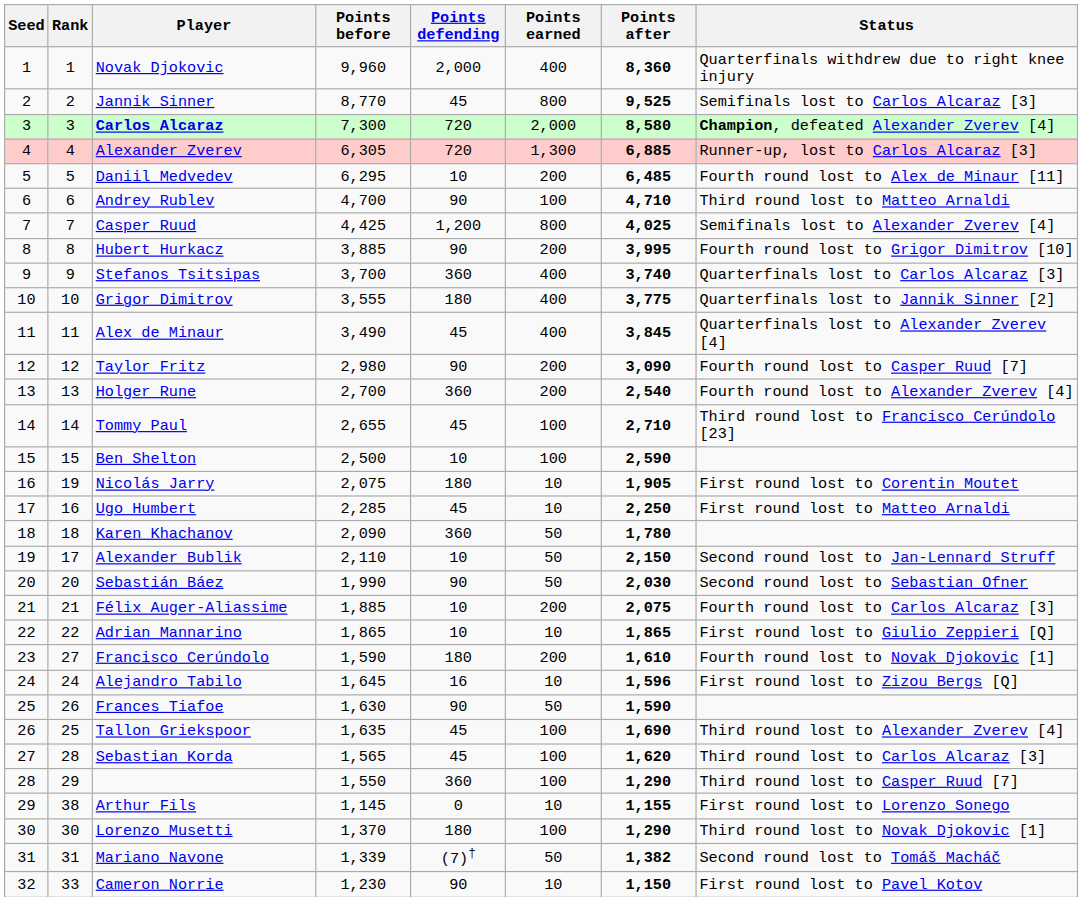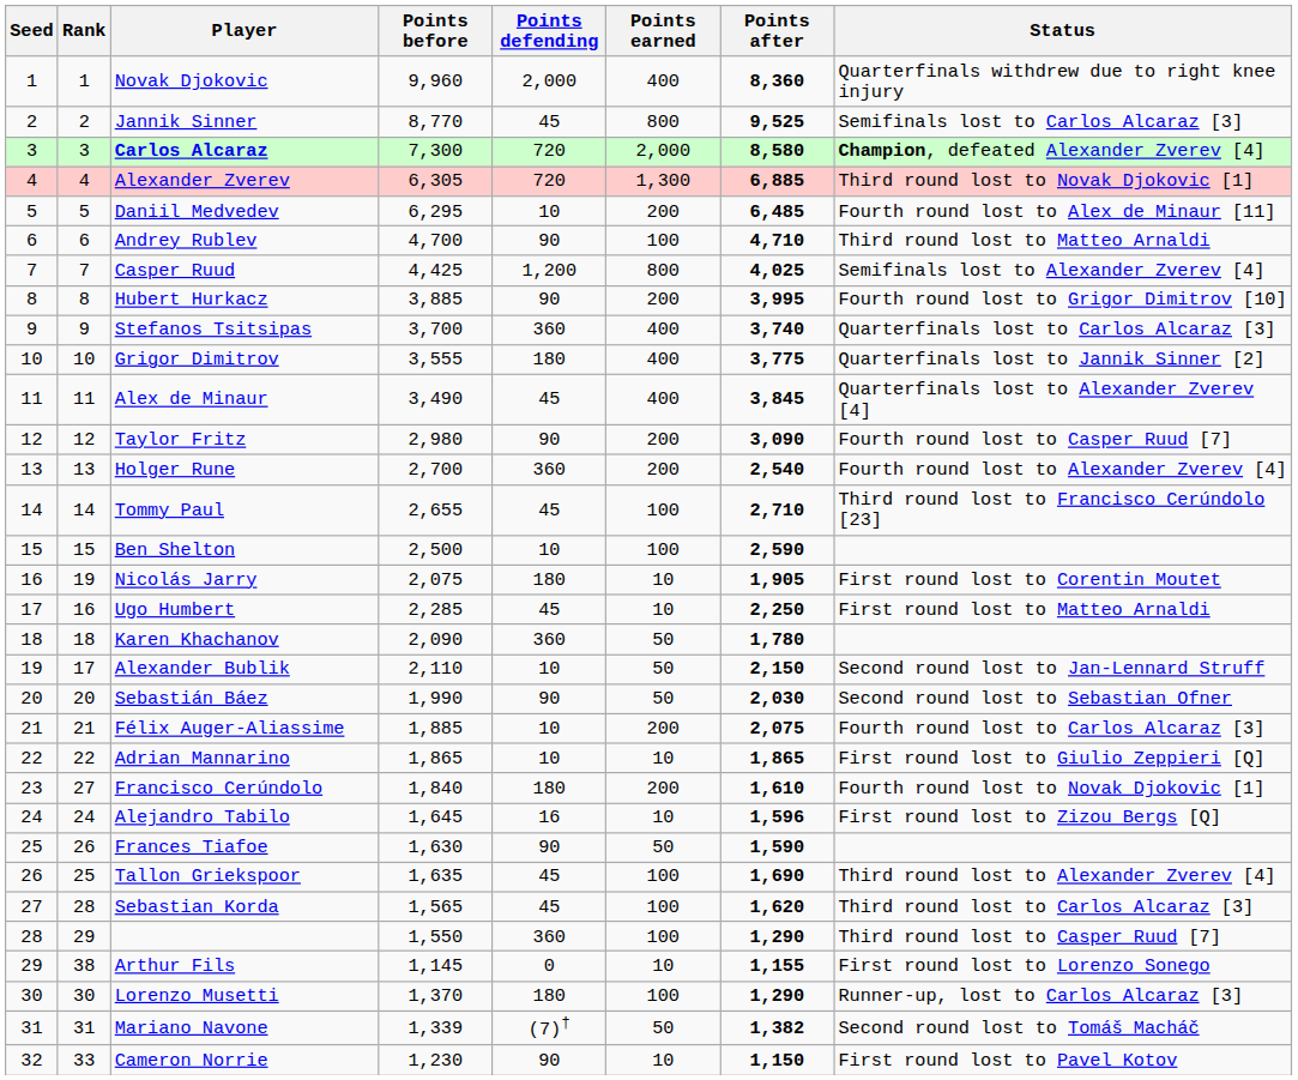Alexander Zverev | Status: Runner-up, lost to Carlos Alcaraz [3] -> Third round lost to Novak Djokovic [1]
Francisco Cerúndolo | Points before: 1,590 -> 1,840
Lorenzo Musetti | Status: Third round lost to Novak Djokovic [1] -> Runner-up, lost to Carlos Alcaraz [3]
